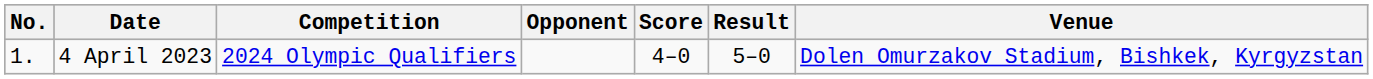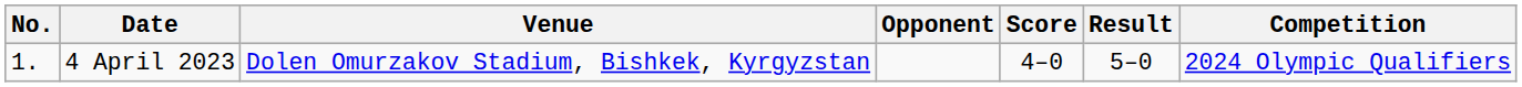columns swapped: Venue <-> Competition
